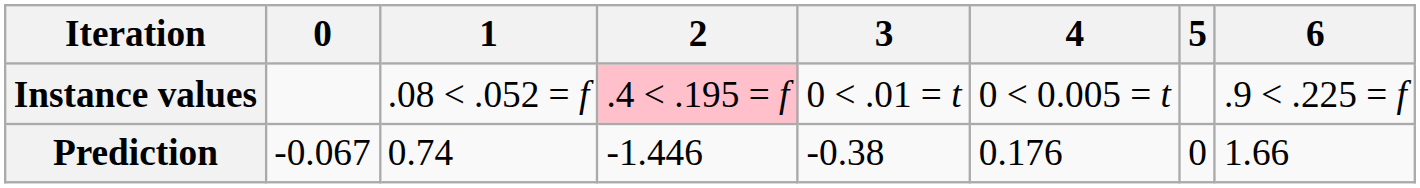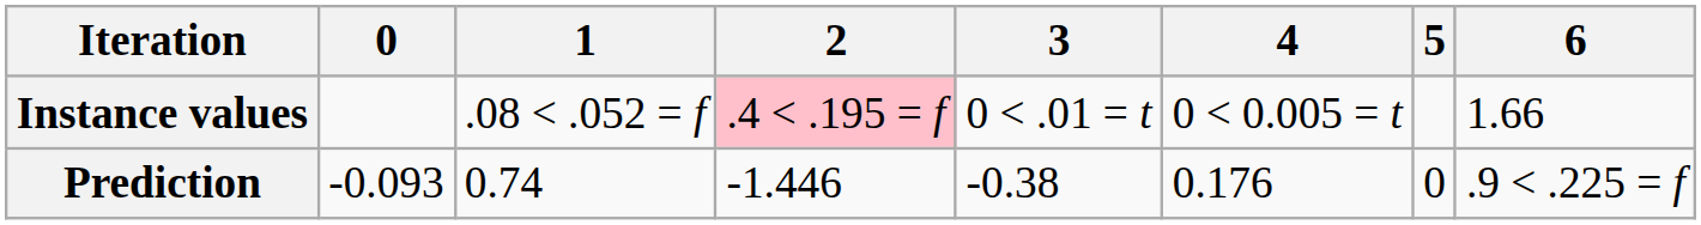Instance values | 6: .9 < .225 = f -> 1.66
Prediction | 0: -0.067 -> -0.093
Prediction | 6: 1.66 -> .9 < .225 = f
